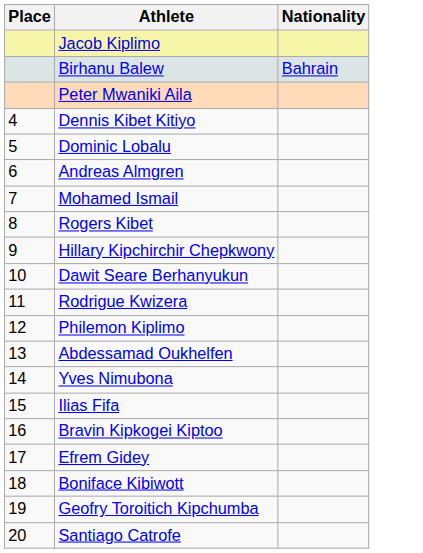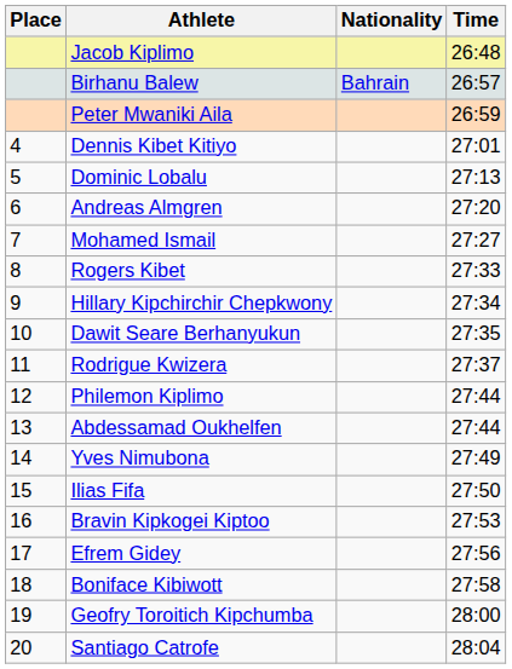+ column: Time | 26:48 | 26:57 | 26:59 | 27:01 | 27:13 | 27:20 | 27:27 | 27:33 | 27:34 | 27:35 | 27:37 | 27:44 | 27:44 | 27:49 | 27:50 | 27:53 | 27:56 | 27:58 | 28:00 | 28:04
